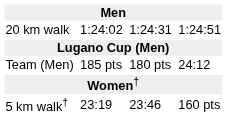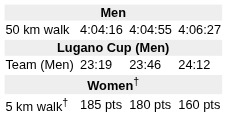- row: 20 km walk | 1:24:02 | 1:24:31 | 1:24:51
+ row: 50 km walk | 4:04:16 | 4:04:55 | 4:06:27
Team (Men) | column 3: 185 pts -> 23:19
Team (Men) | column 5: 180 pts -> 23:46
5 km walk† | column 3: 23:19 -> 185 pts
5 km walk† | column 5: 23:46 -> 180 pts
